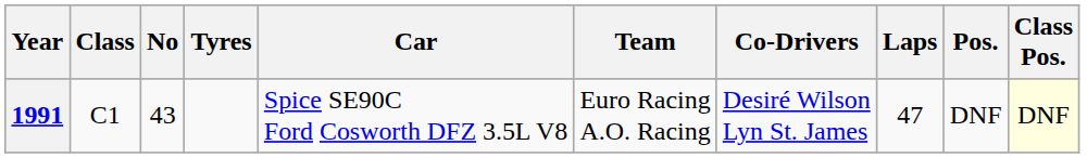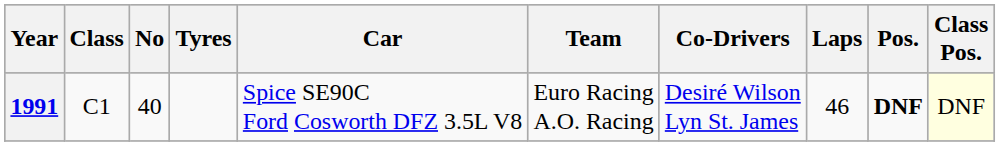1991 | No: 43 -> 40
1991 | Laps: 47 -> 46
1991 | Pos.: normal -> bold
